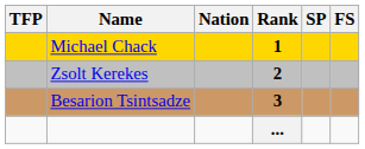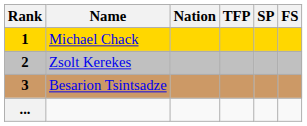columns swapped: Rank <-> TFP
